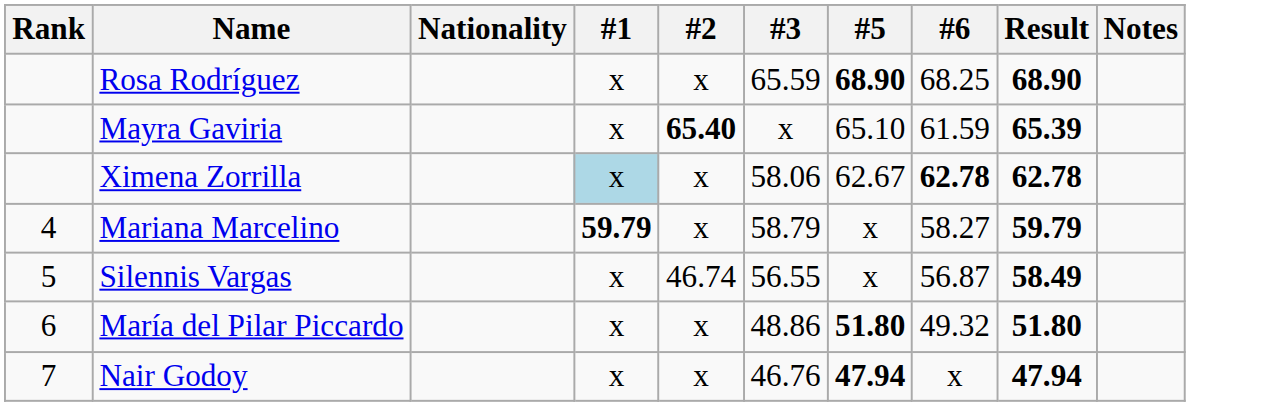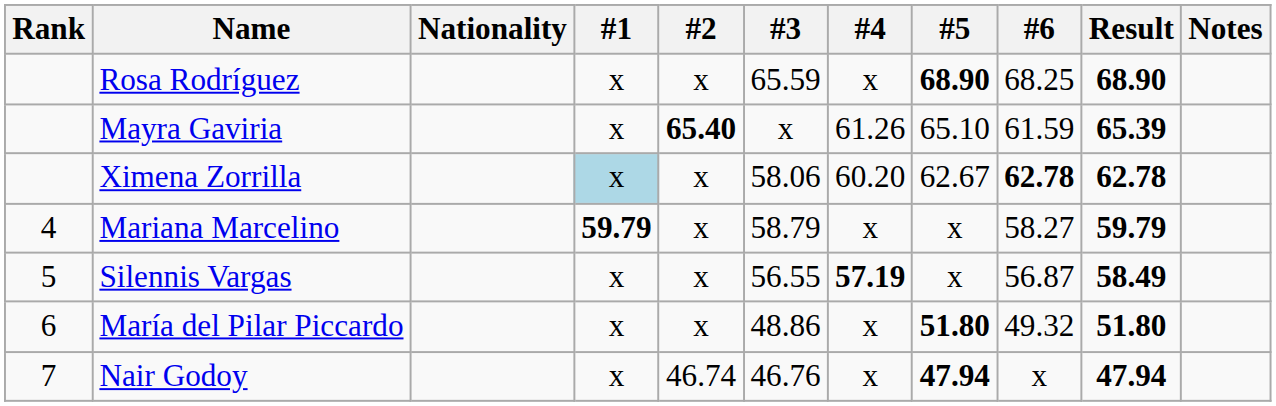+ column: #4 | x | 61.26 | 60.20 | x | 57.19 | x | x
Silennis Vargas | #2: 46.74 -> x
Nair Godoy | #2: x -> 46.74
